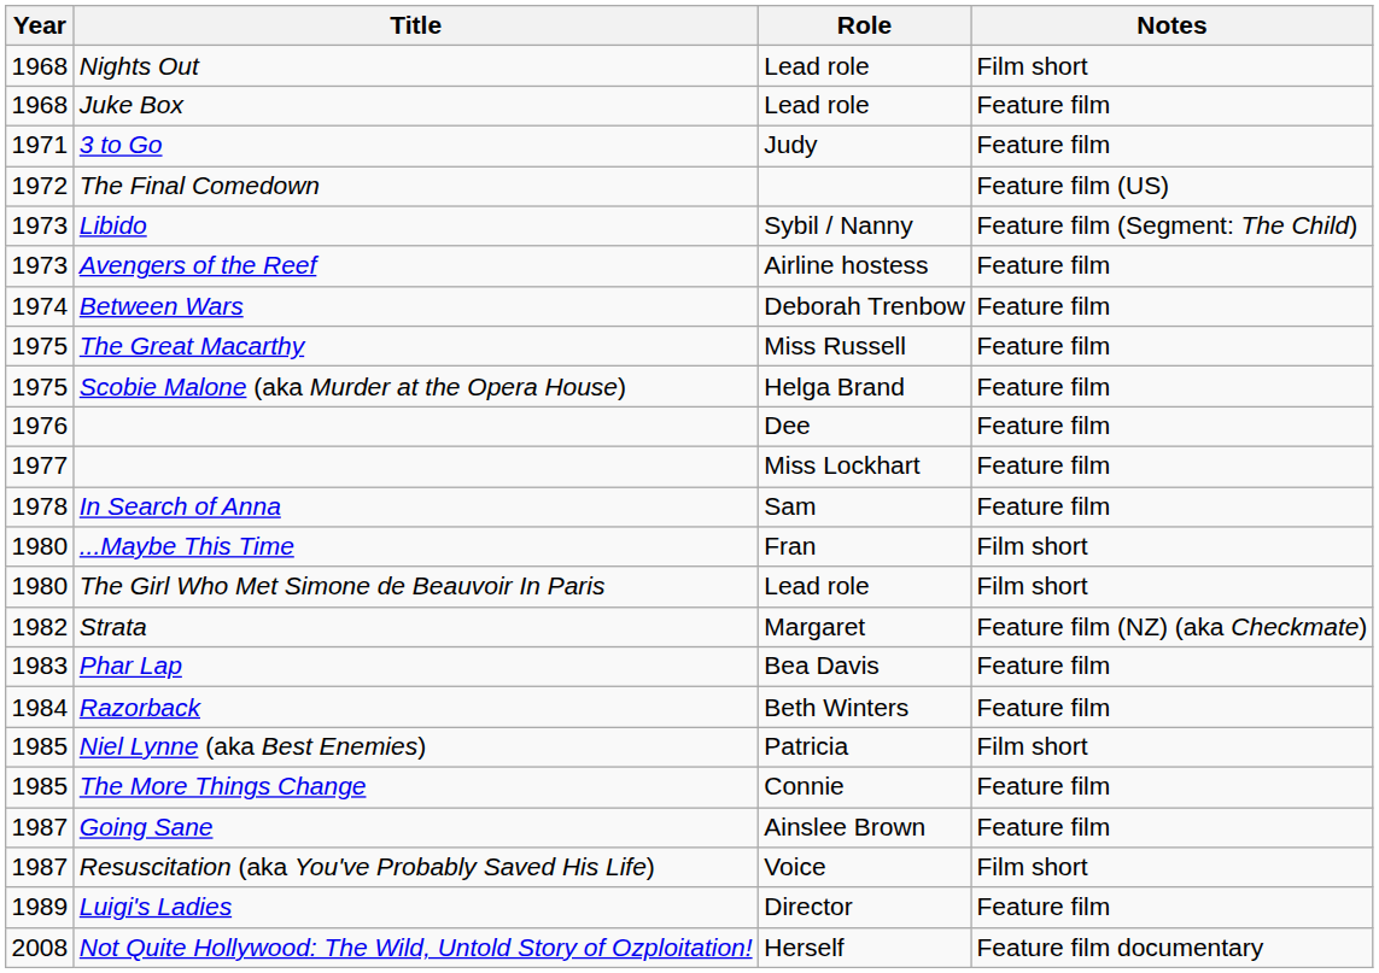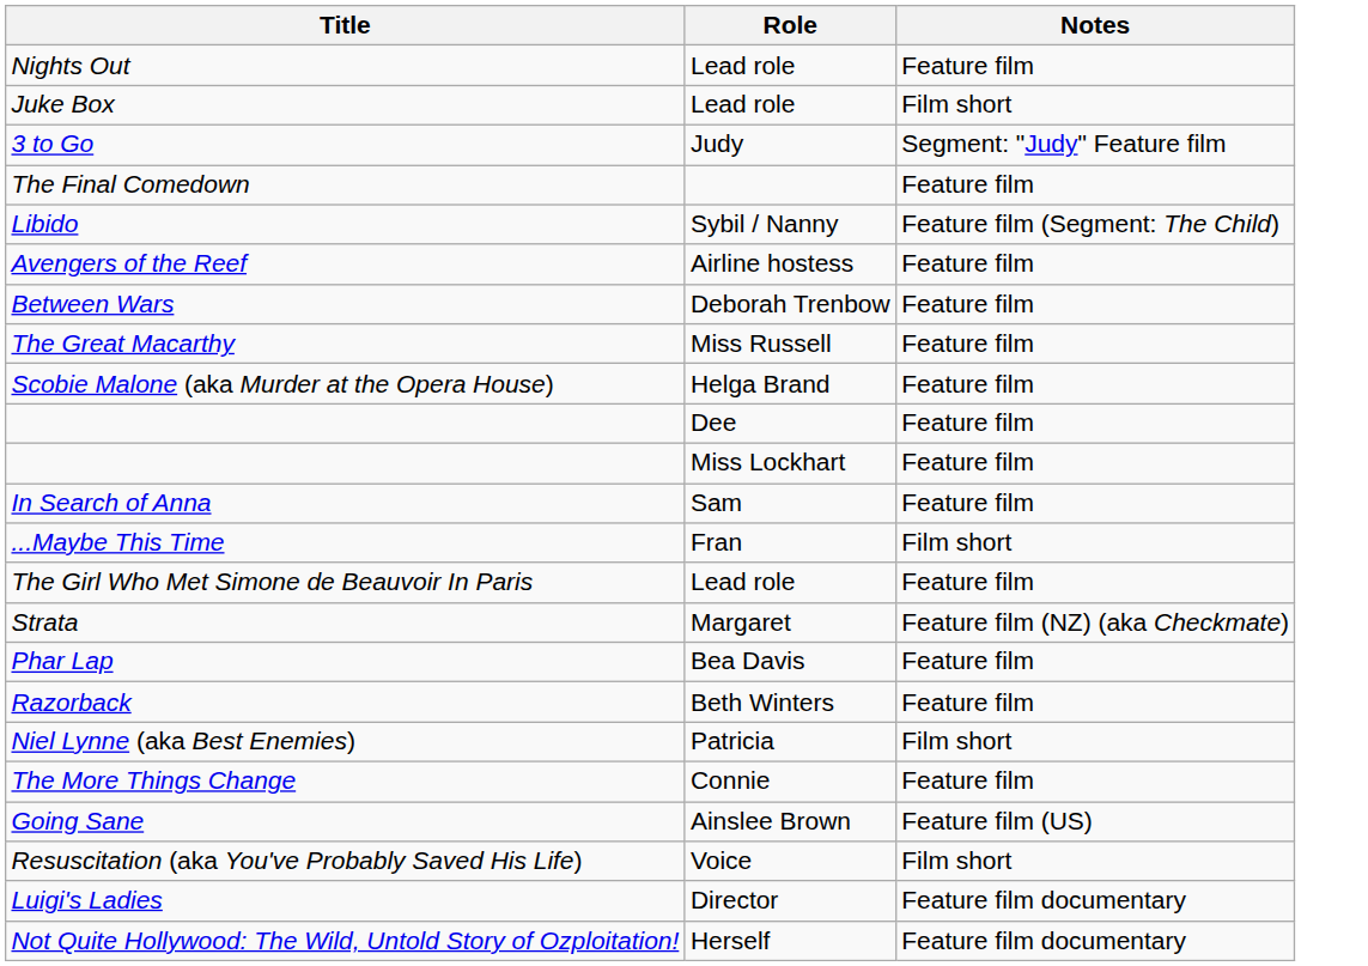- column: Year | 1968 | 1968 | 1971 | 1972 | 1973 | 1973 | 1974 | 1975 | 1975 | 1976 | 1977 | 1978 | 1980 | 1980 | 1982 | 1983 | 1984 | 1985 | 1985 | 1987 | 1987 | 1989 | 2008
Nights Out | Notes: Film short -> Feature film
Juke Box | Notes: Feature film -> Film short
3 to Go | Notes: Feature film -> Segment: "Judy" Feature film
The Final Comedown | Notes: Feature film (US) -> Feature film
The Girl Who Met Simone de Beauvoir In Paris | Notes: Film short -> Feature film
Going Sane | Notes: Feature film -> Feature film (US)
Luigi's Ladies | Notes: Feature film -> Feature film documentary
